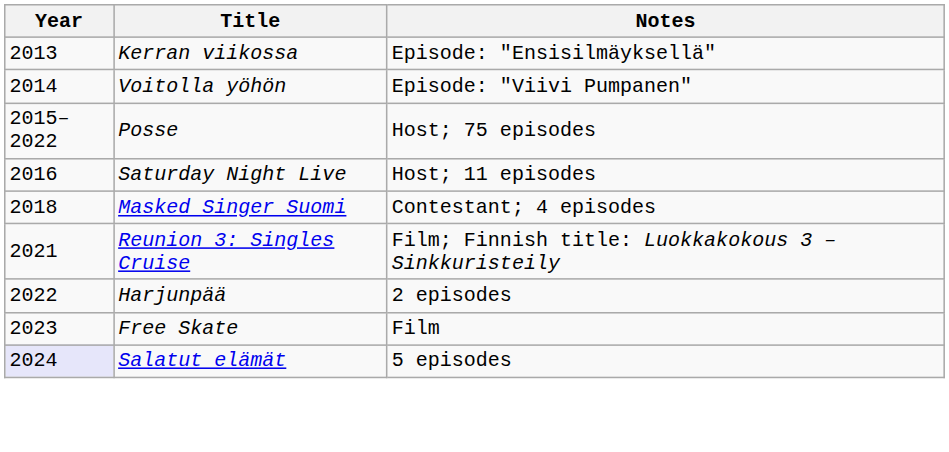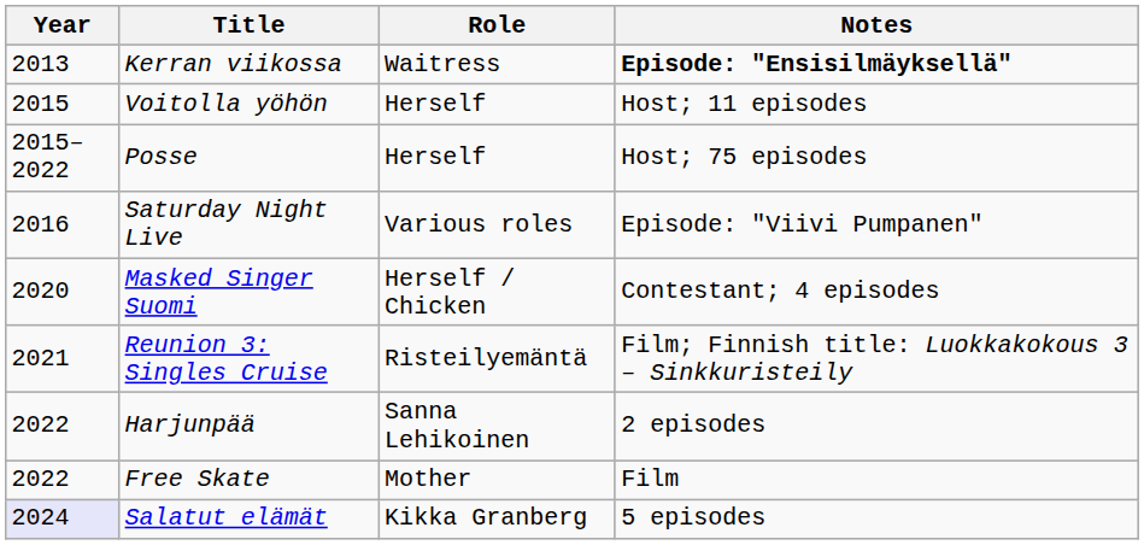+ column: Role | Waitress | Herself | Herself | Various roles | Herself / Chicken | Risteilyemäntä | Sanna Lehikoinen | Mother | Kikka Granberg
Kerran viikossa | Notes: normal -> bold
Voitolla yöhön | Year: 2014 -> 2015
Voitolla yöhön | Notes: Episode: "Viivi Pumpanen" -> Host; 11 episodes
Saturday Night Live | Notes: Host; 11 episodes -> Episode: "Viivi Pumpanen"
Masked Singer Suomi | Year: 2018 -> 2020
Free Skate | Year: 2023 -> 2022
